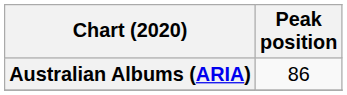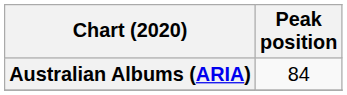Australian Albums (ARIA) | Peak position: 86 -> 84
